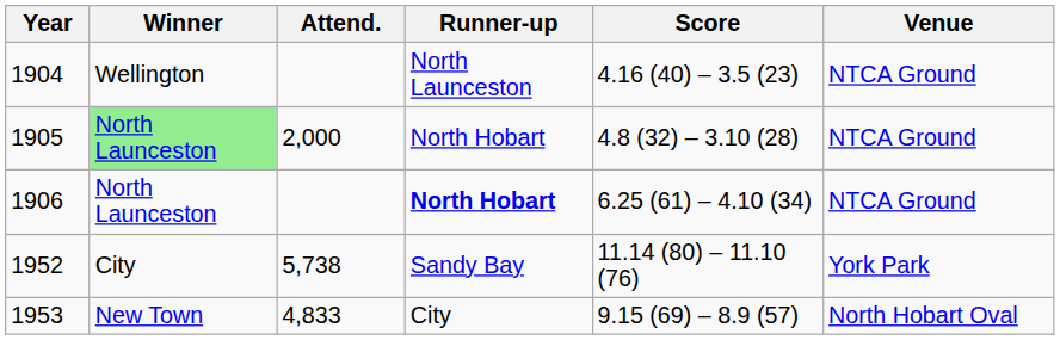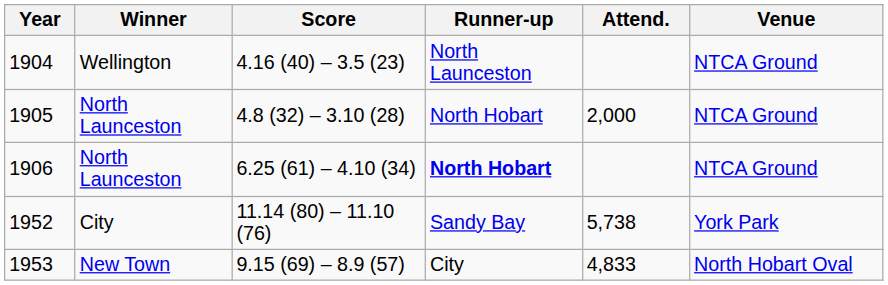columns swapped: Score <-> Attend.
1905 | Winner: lightgreen background -> no background
